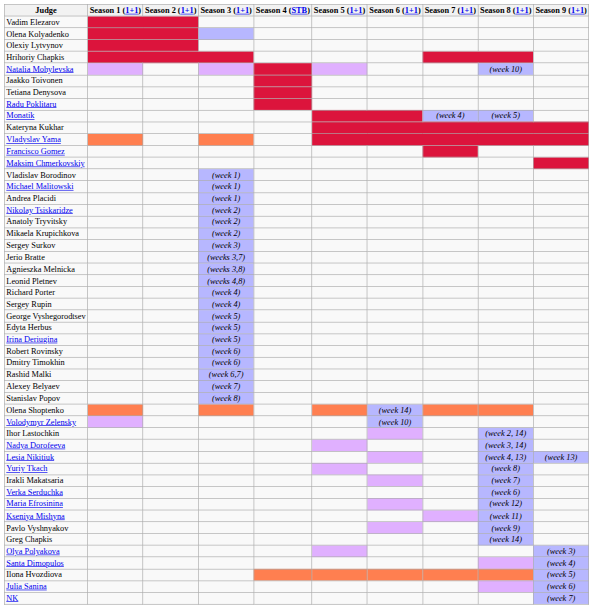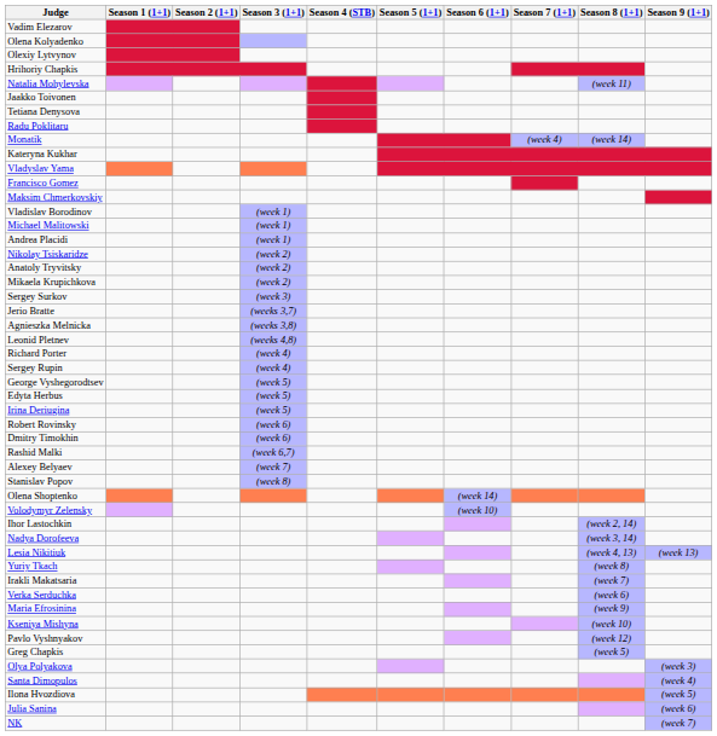Natalia Mohylevska | Season 8 (1+1): (week 10) -> (week 11)
Monatik | Season 8 (1+1): (week 5) -> (week 14)
Maria Efrosinina | Season 8 (1+1): (week 12) -> (week 9)
Kseniya Mishyna | Season 8 (1+1): (week 11) -> (week 10)
Pavlo Vyshnyakov | Season 8 (1+1): (week 9) -> (week 12)
Greg Chapkis | Season 8 (1+1): (week 14) -> (week 5)
